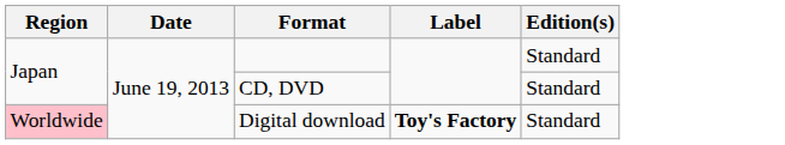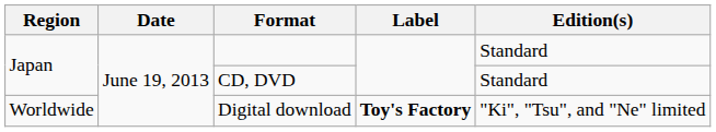Digital download | Region: pink background -> no background
Digital download | Edition(s): Standard -> "Ki", "Tsu", and "Ne" limited
